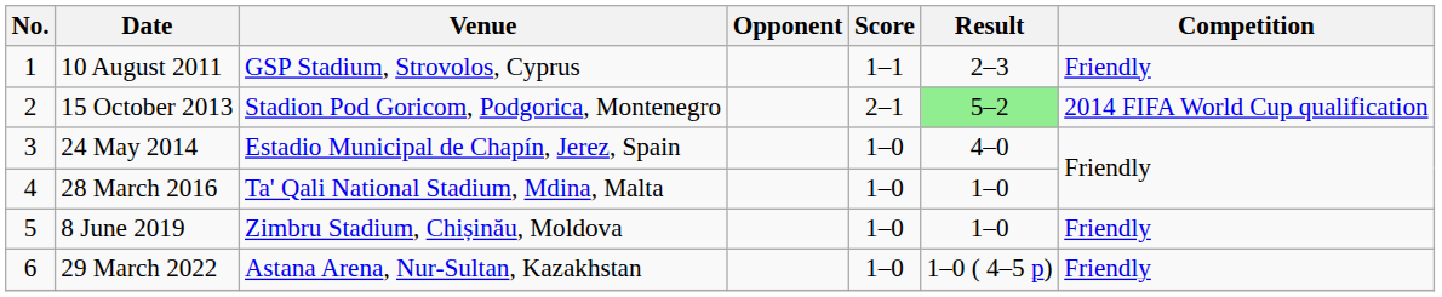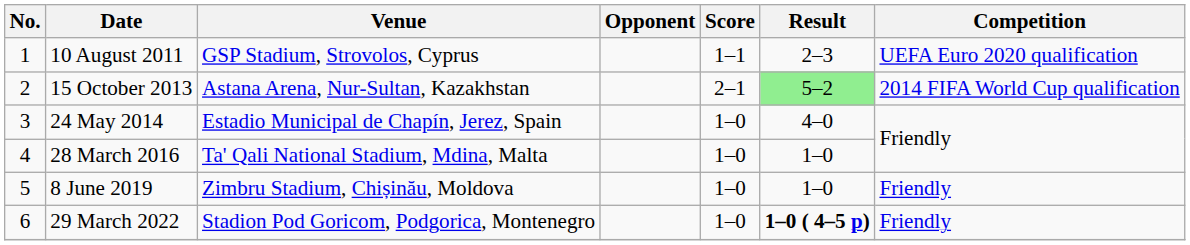10 August 2011 | Competition: Friendly -> UEFA Euro 2020 qualification
15 October 2013 | Venue: Stadion Pod Goricom, Podgorica, Montenegro -> Astana Arena, Nur-Sultan, Kazakhstan
29 March 2022 | Venue: Astana Arena, Nur-Sultan, Kazakhstan -> Stadion Pod Goricom, Podgorica, Montenegro
29 March 2022 | Result: normal -> bold
